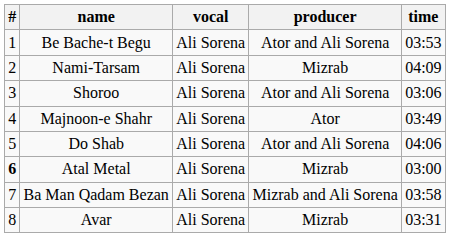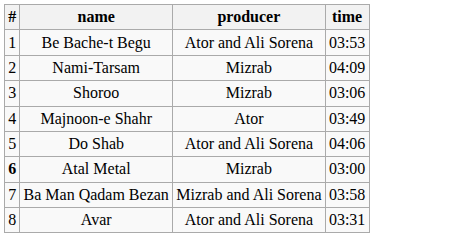- column: vocal | Ali Sorena | Ali Sorena | Ali Sorena | Ali Sorena | Ali Sorena | Ali Sorena | Ali Sorena | Ali Sorena
Shoroo | producer: Ator and Ali Sorena -> Mizrab
Avar | producer: Mizrab -> Ator and Ali Sorena
